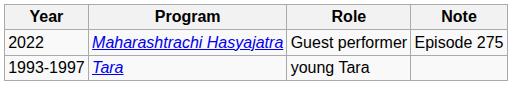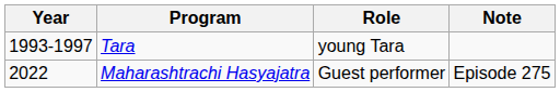rows swapped: Tara <-> Maharashtrachi Hasyajatra
